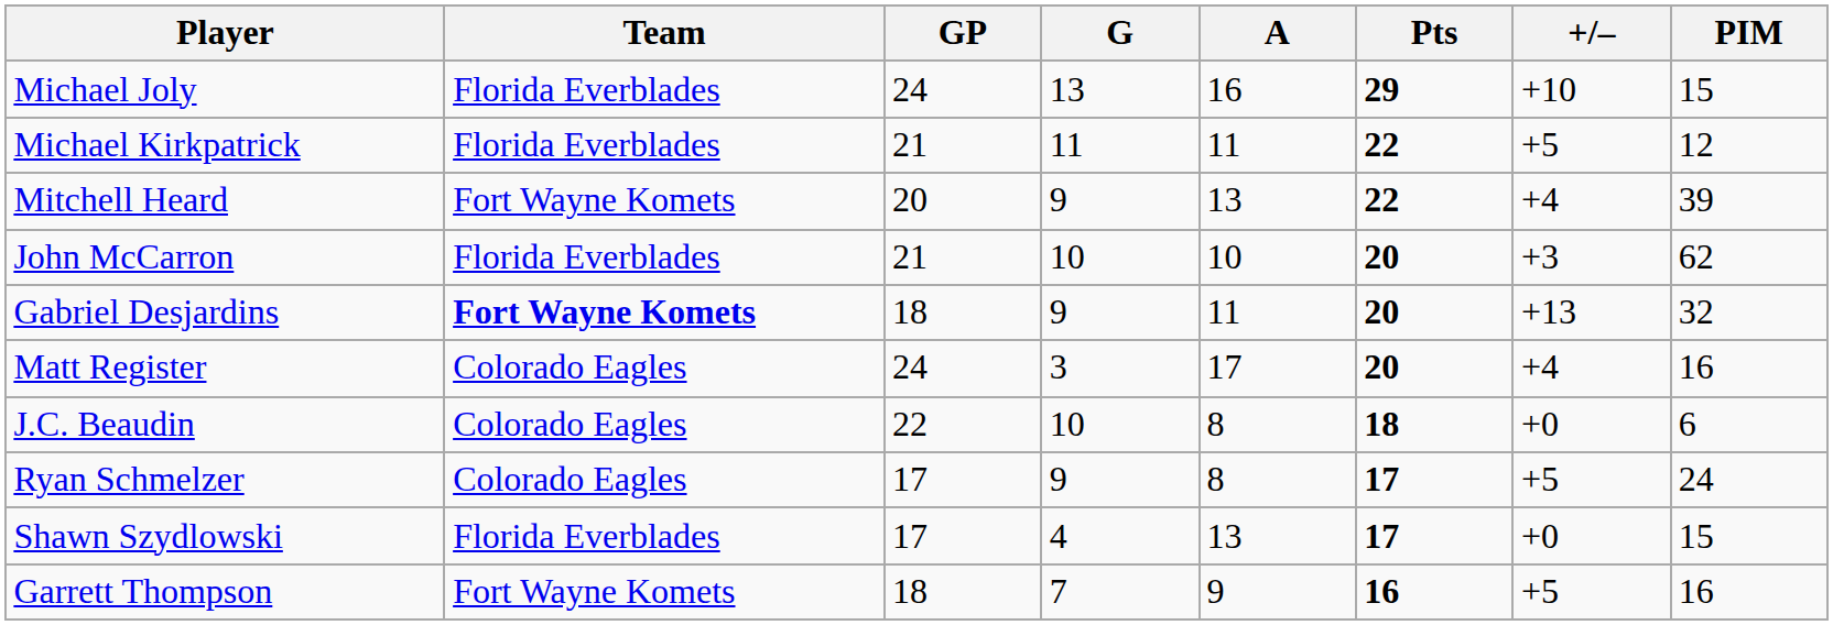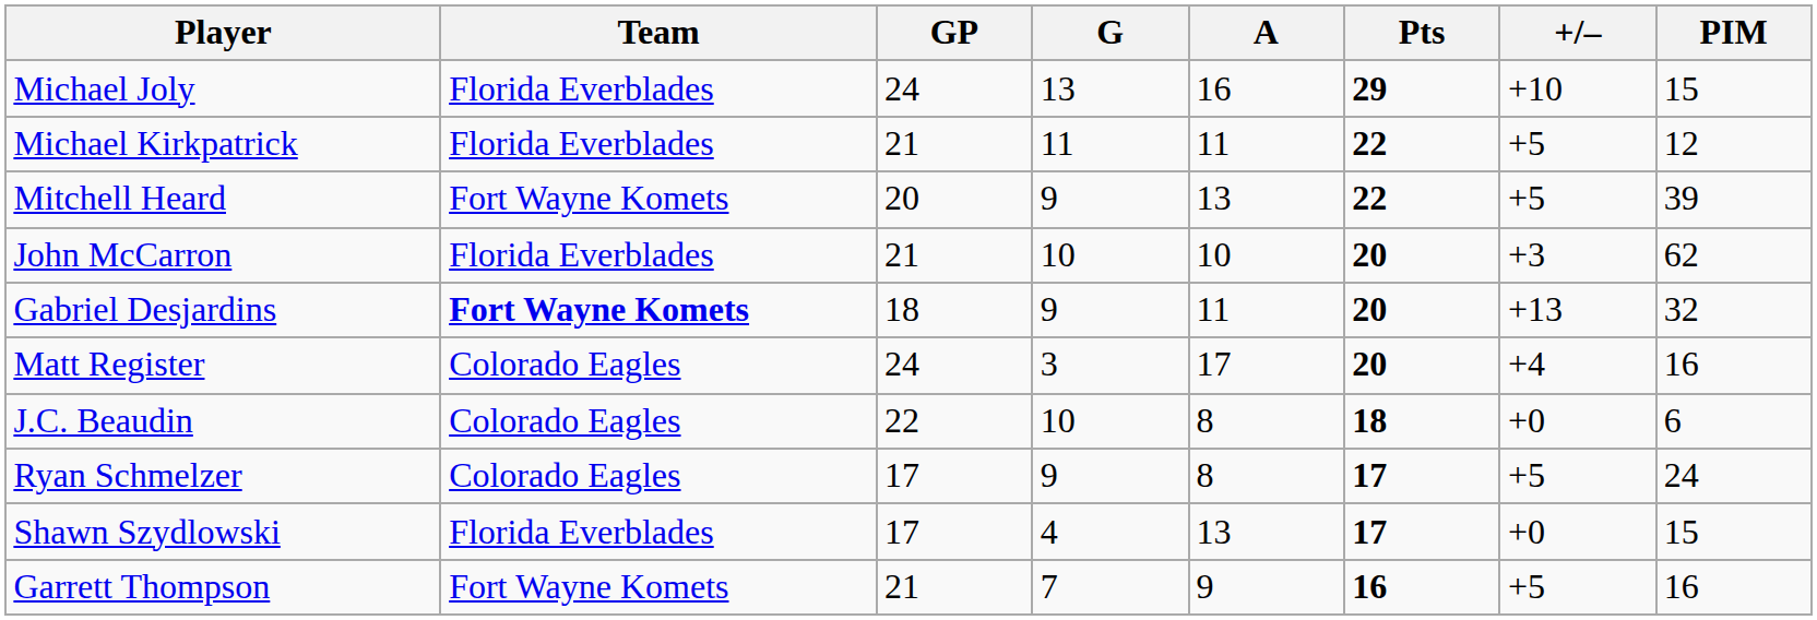Mitchell Heard | +/–: +4 -> +5
Garrett Thompson | GP: 18 -> 21
